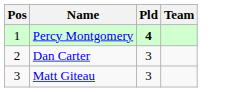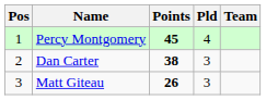+ column: Points | 45 | 38 | 26
Percy Montgomery | Pld: bold -> normal
